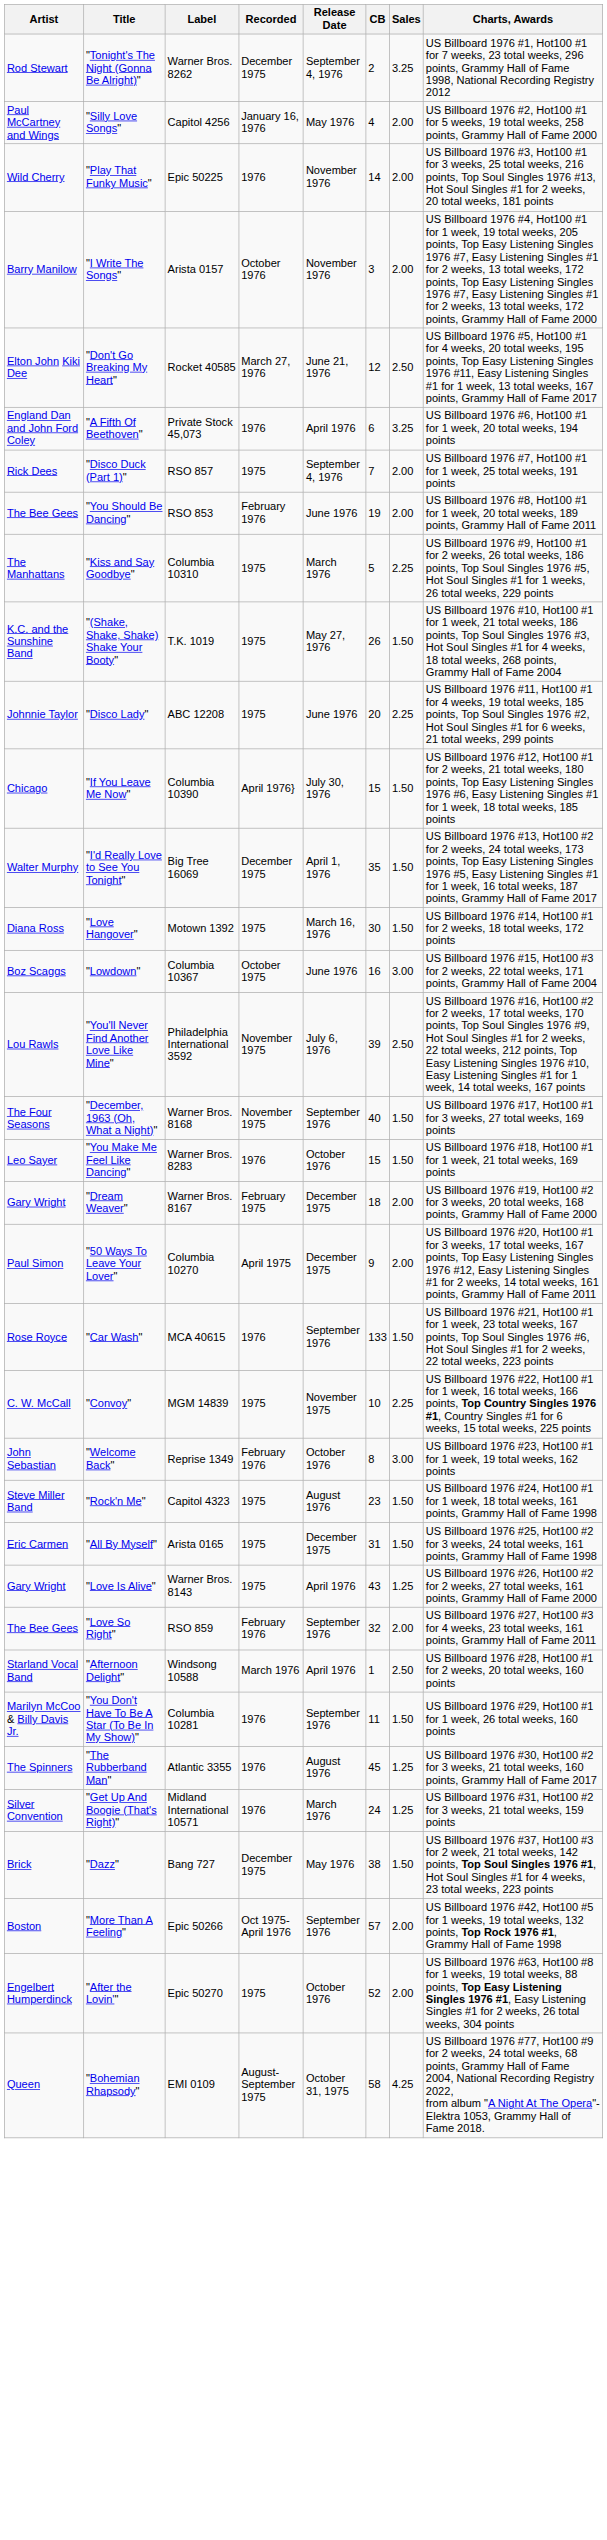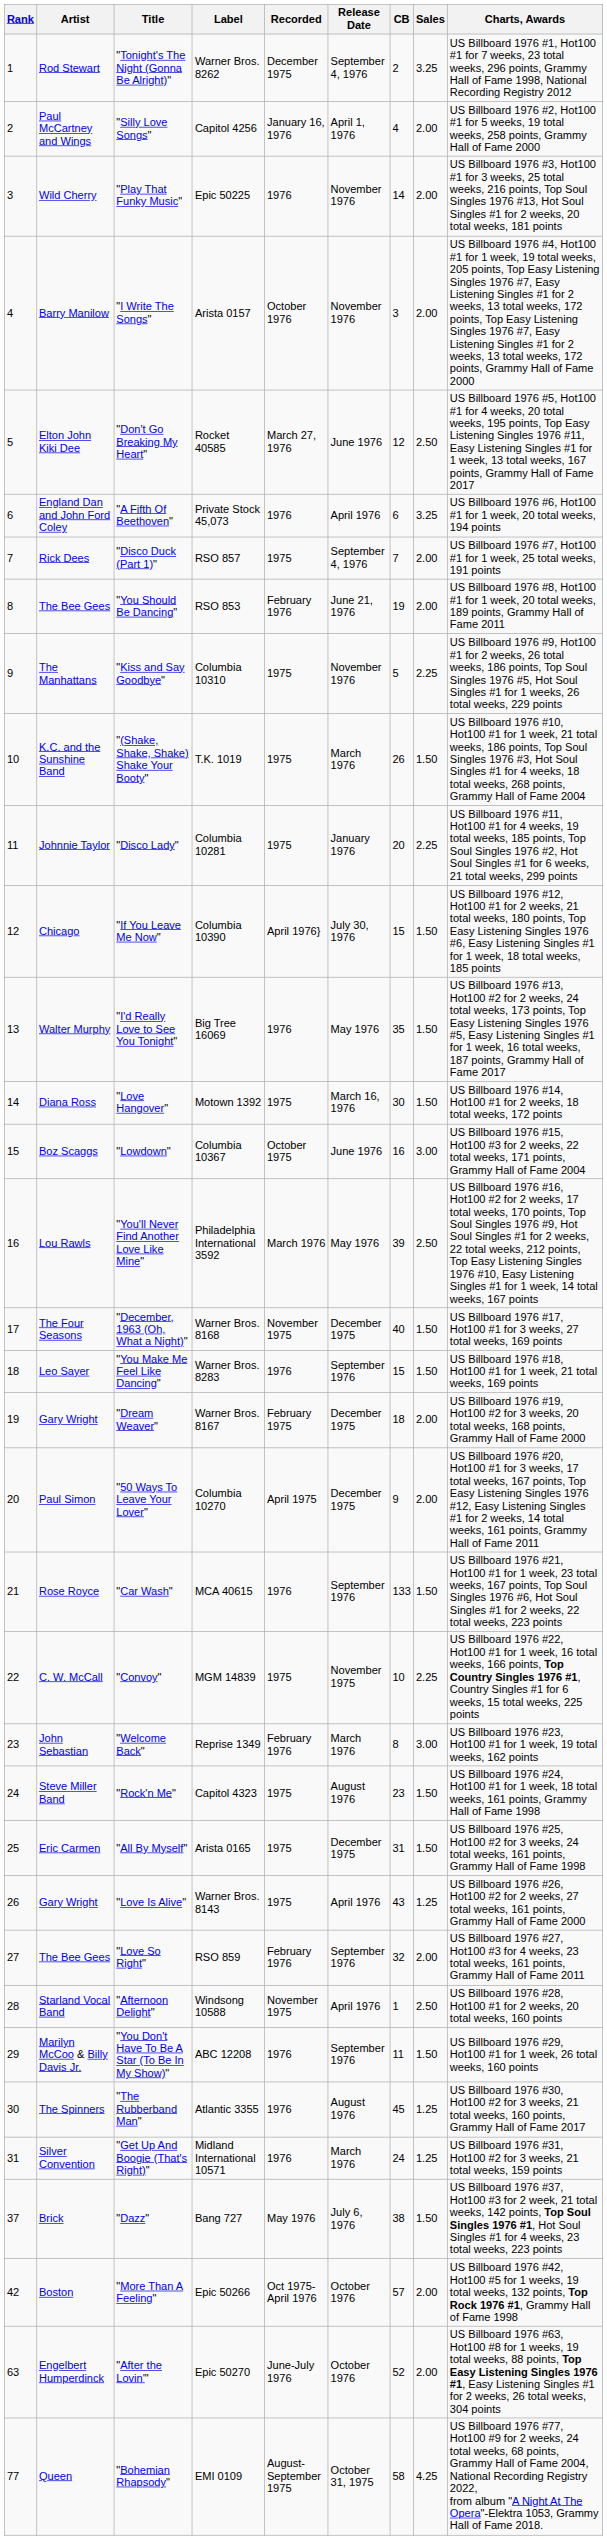+ column: Rank | 1 | 2 | 3 | 4 | 5 | 6 | 7 | 8 | 9 | 10 | 11 | 12 | 13 | 14 | 15 | 16 | 17 | 18 | 19 | 20 | 21 | 22 | 23 | 24 | 25 | 26 | 27 | 28 | 29 | 30 | 31 | 37 | 42 | 63 | 77
"Silly Love Songs" | Release Date: May 1976 -> April 1, 1976
"Don't Go Breaking My Heart" | Release Date: June 21, 1976 -> June 1976
"You Should Be Dancing" | Release Date: June 1976 -> June 21, 1976
"Kiss and Say Goodbye" | Release Date: March 1976 -> November 1976
"(Shake, Shake, Shake) Shake Your Booty" | Release Date: May 27, 1976 -> March 1976
"Disco Lady" | Label: ABC 12208 -> Columbia 10281
"Disco Lady" | Release Date: June 1976 -> January 1976
"I'd Really Love to See You Tonight" | Recorded: December 1975 -> 1976
"I'd Really Love to See You Tonight" | Release Date: April 1, 1976 -> May 1976
"You'll Never Find Another Love Like Mine" | Recorded: November 1975 -> March 1976
"You'll Never Find Another Love Like Mine" | Release Date: July 6, 1976 -> May 1976
"December, 1963 (Oh, What a Night)" | Release Date: September 1976 -> December 1975
"You Make Me Feel Like Dancing" | Release Date: October 1976 -> September 1976
"Welcome Back" | Release Date: October 1976 -> March 1976
"Afternoon Delight" | Recorded: March 1976 -> November 1975
"You Don't Have To Be A Star (To Be In My Show)" | Label: Columbia 10281 -> ABC 12208
"Dazz" | Recorded: December 1975 -> May 1976
"Dazz" | Release Date: May 1976 -> July 6, 1976
"More Than A Feeling" | Release Date: September 1976 -> October 1976
"After the Lovin'" | Recorded: 1975 -> June-July 1976
